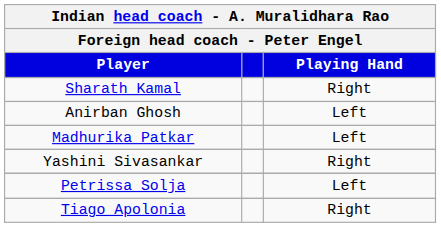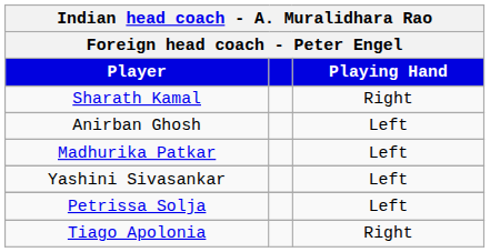Yashini Sivasankar | Playing Hand: Right -> Left
